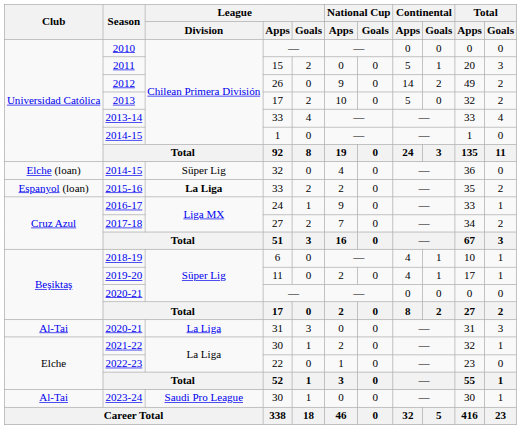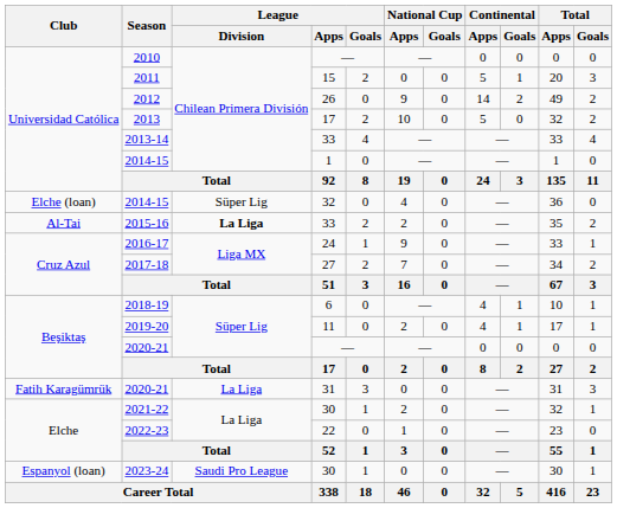2015-16 | Club: Espanyol (loan) -> Al-Tai
2020-21 / 31 | Club: Al-Tai -> Fatih Karagümrük
2023-24 | Club: Al-Tai -> Espanyol (loan)
